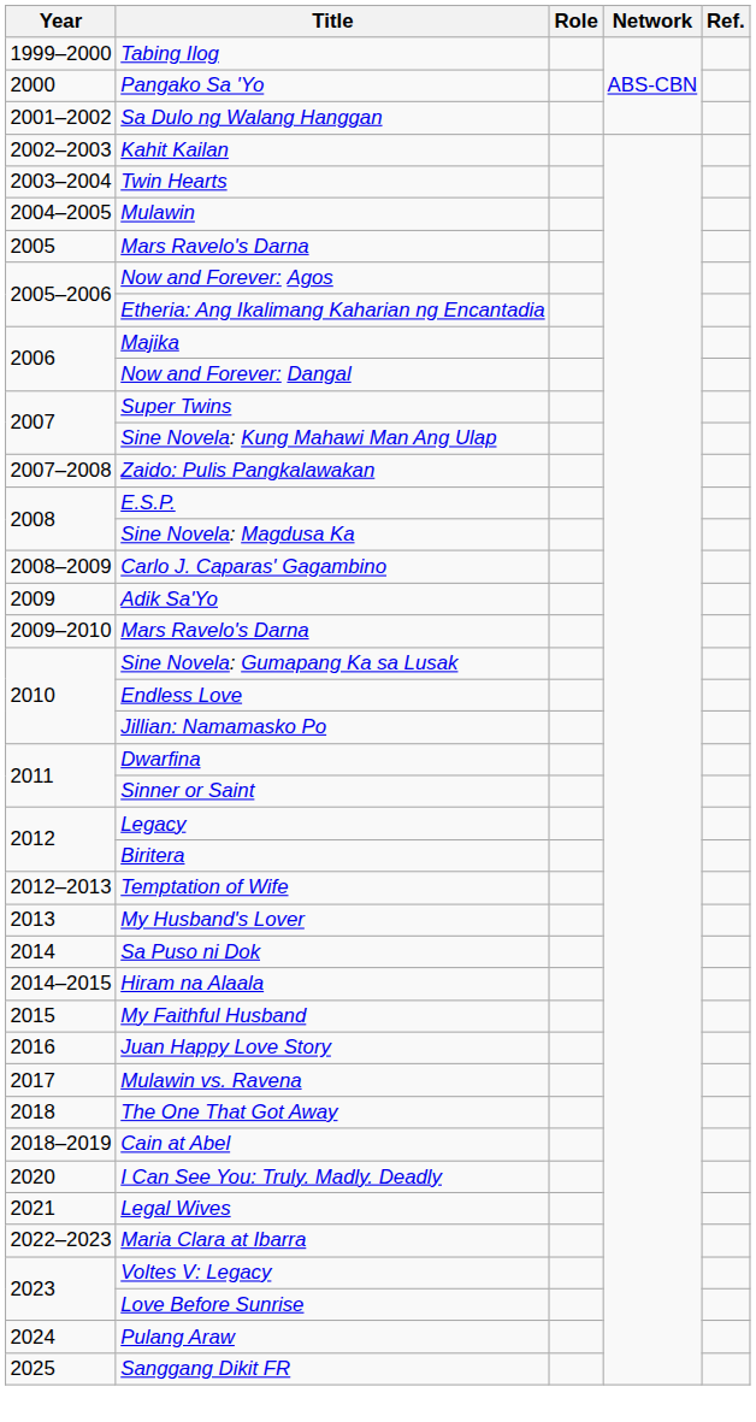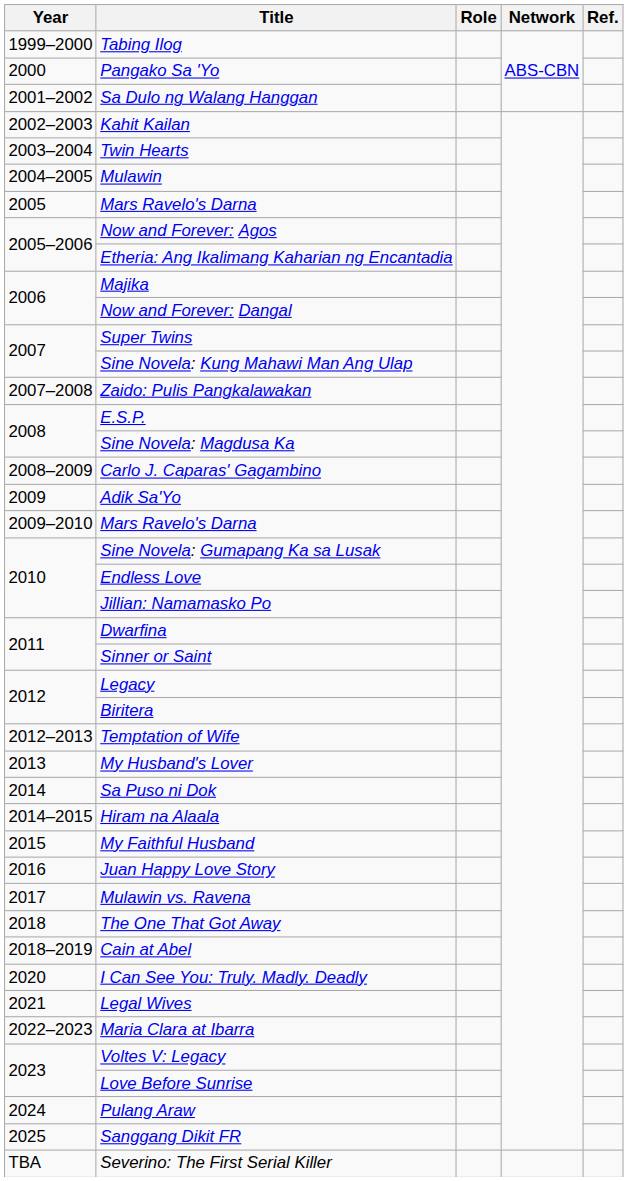+ row: TBA | Severino: The First Serial Killer
